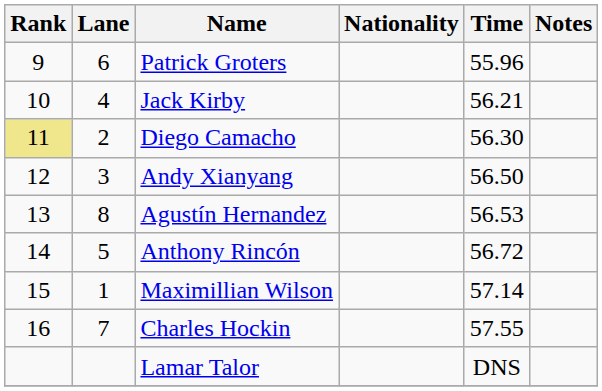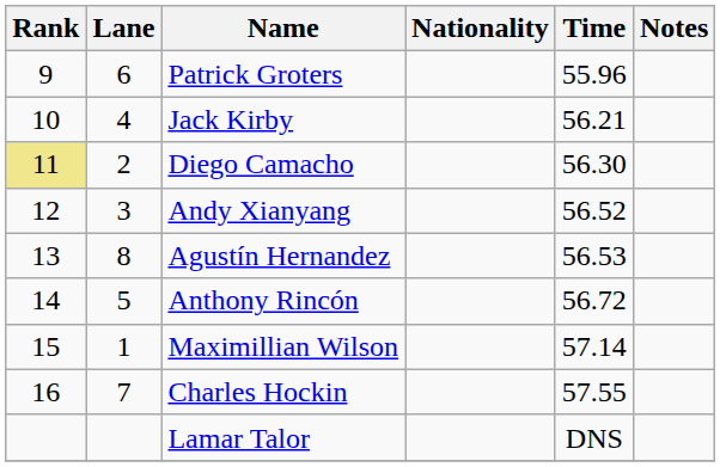Andy Xianyang | Time: 56.50 -> 56.52
